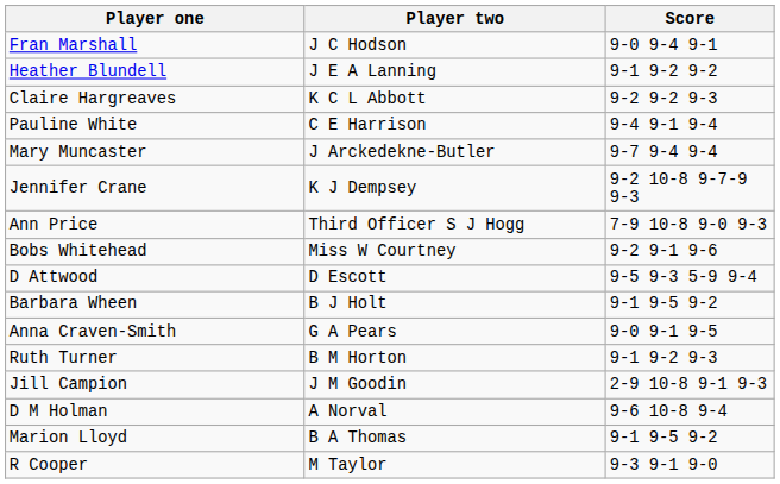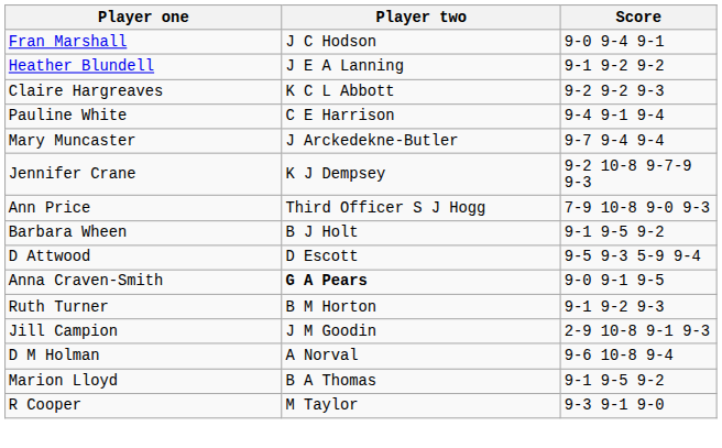- row: Bobs Whitehead | Miss W Courtney | 9-2 9-1 9-6
rows swapped: Barbara Wheen <-> D Attwood
Anna Craven-Smith | Player two: normal -> bold
